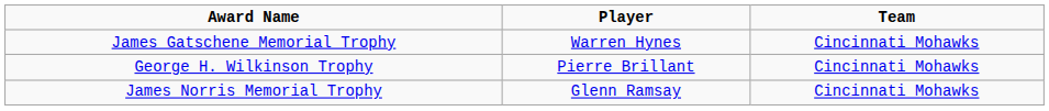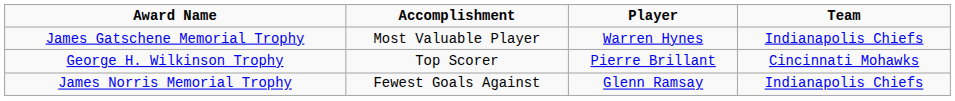+ column: Accomplishment | Most Valuable Player | Top Scorer | Fewest Goals Against
James Gatschene Memorial Trophy | Team: Cincinnati Mohawks -> Indianapolis Chiefs
James Norris Memorial Trophy | Team: Cincinnati Mohawks -> Indianapolis Chiefs
